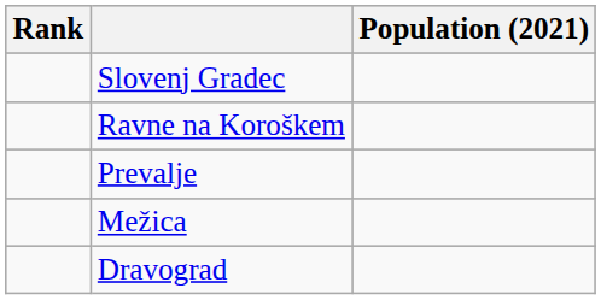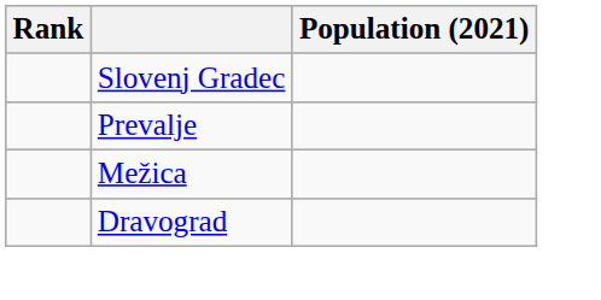- row: Ravne na Koroškem
